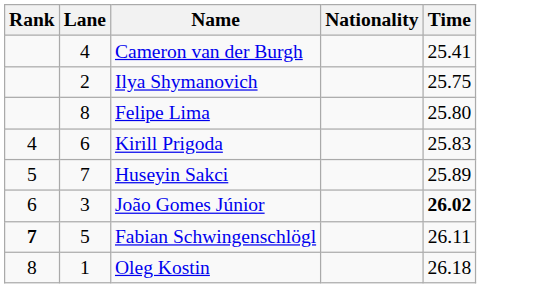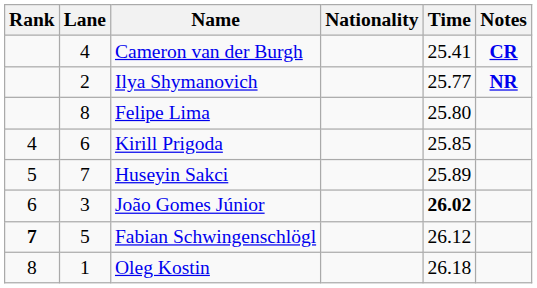+ column: Notes | CR | NR
Ilya Shymanovich | Time: 25.75 -> 25.77
Kirill Prigoda | Time: 25.83 -> 25.85
Fabian Schwingenschlögl | Time: 26.11 -> 26.12
